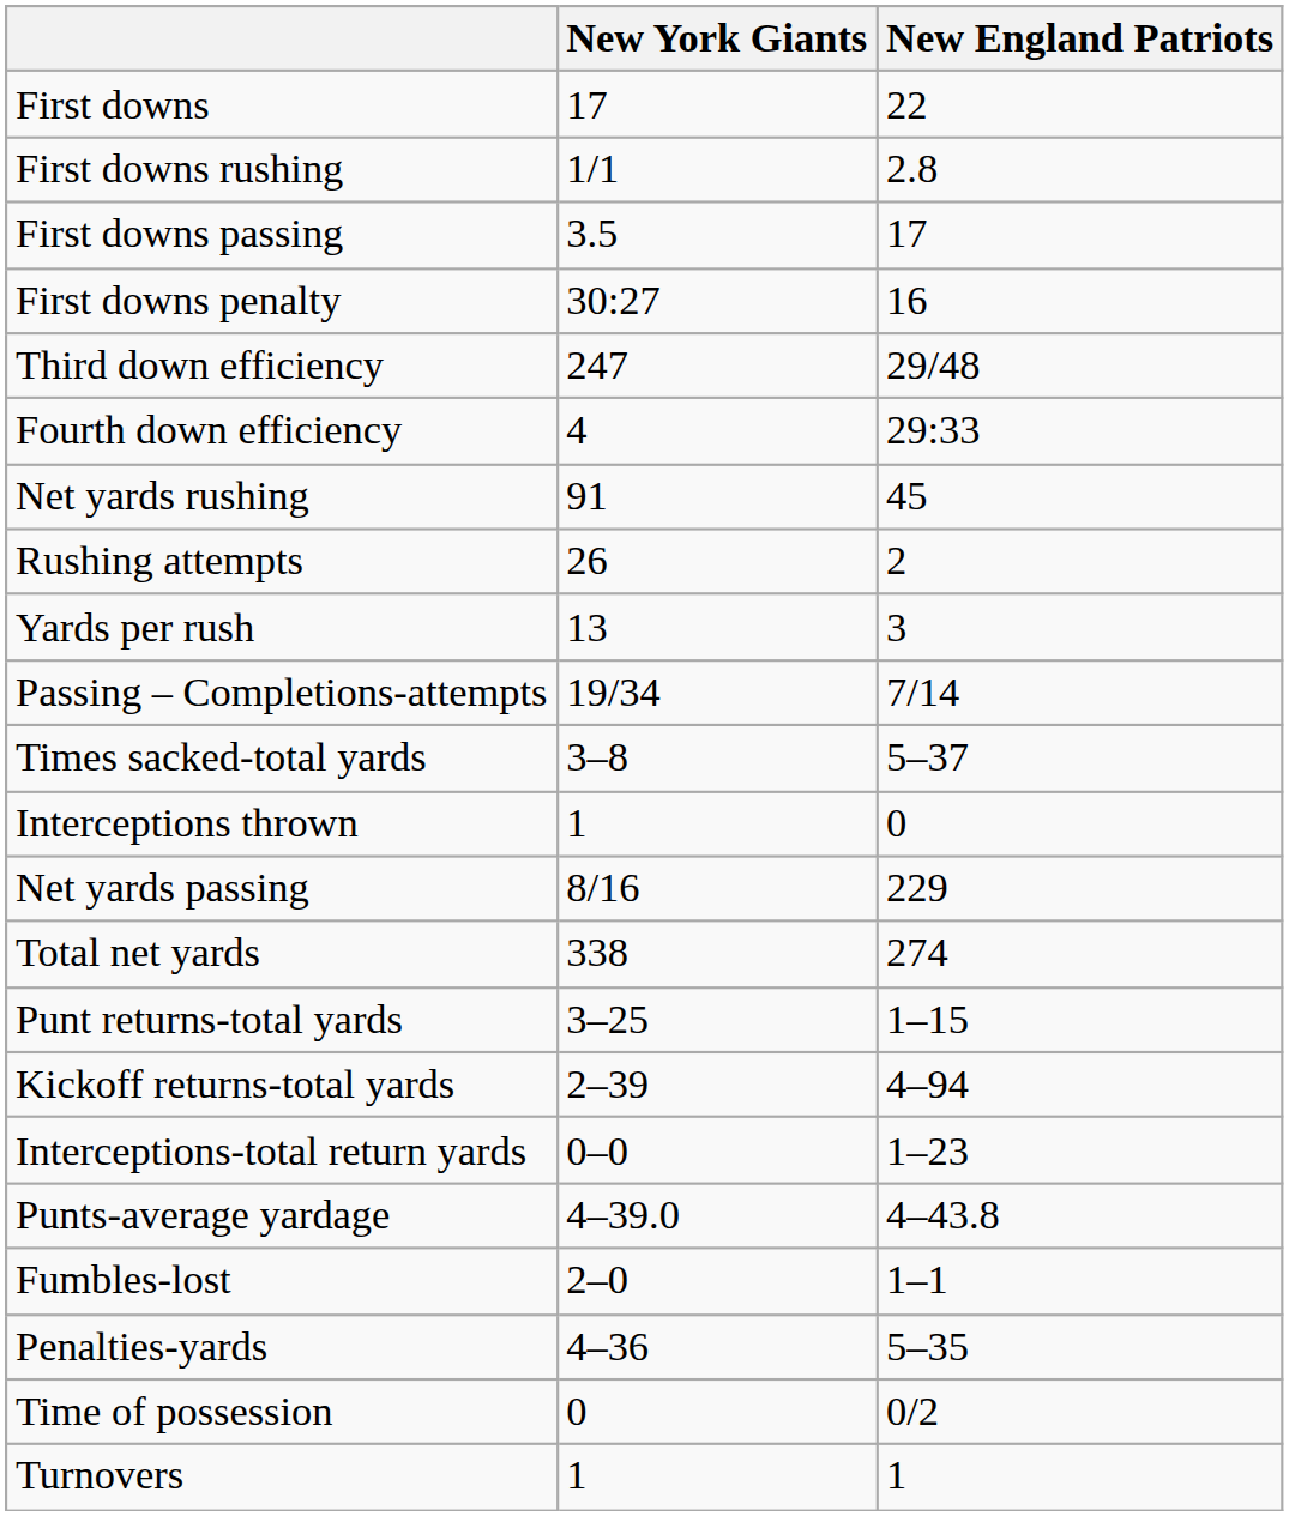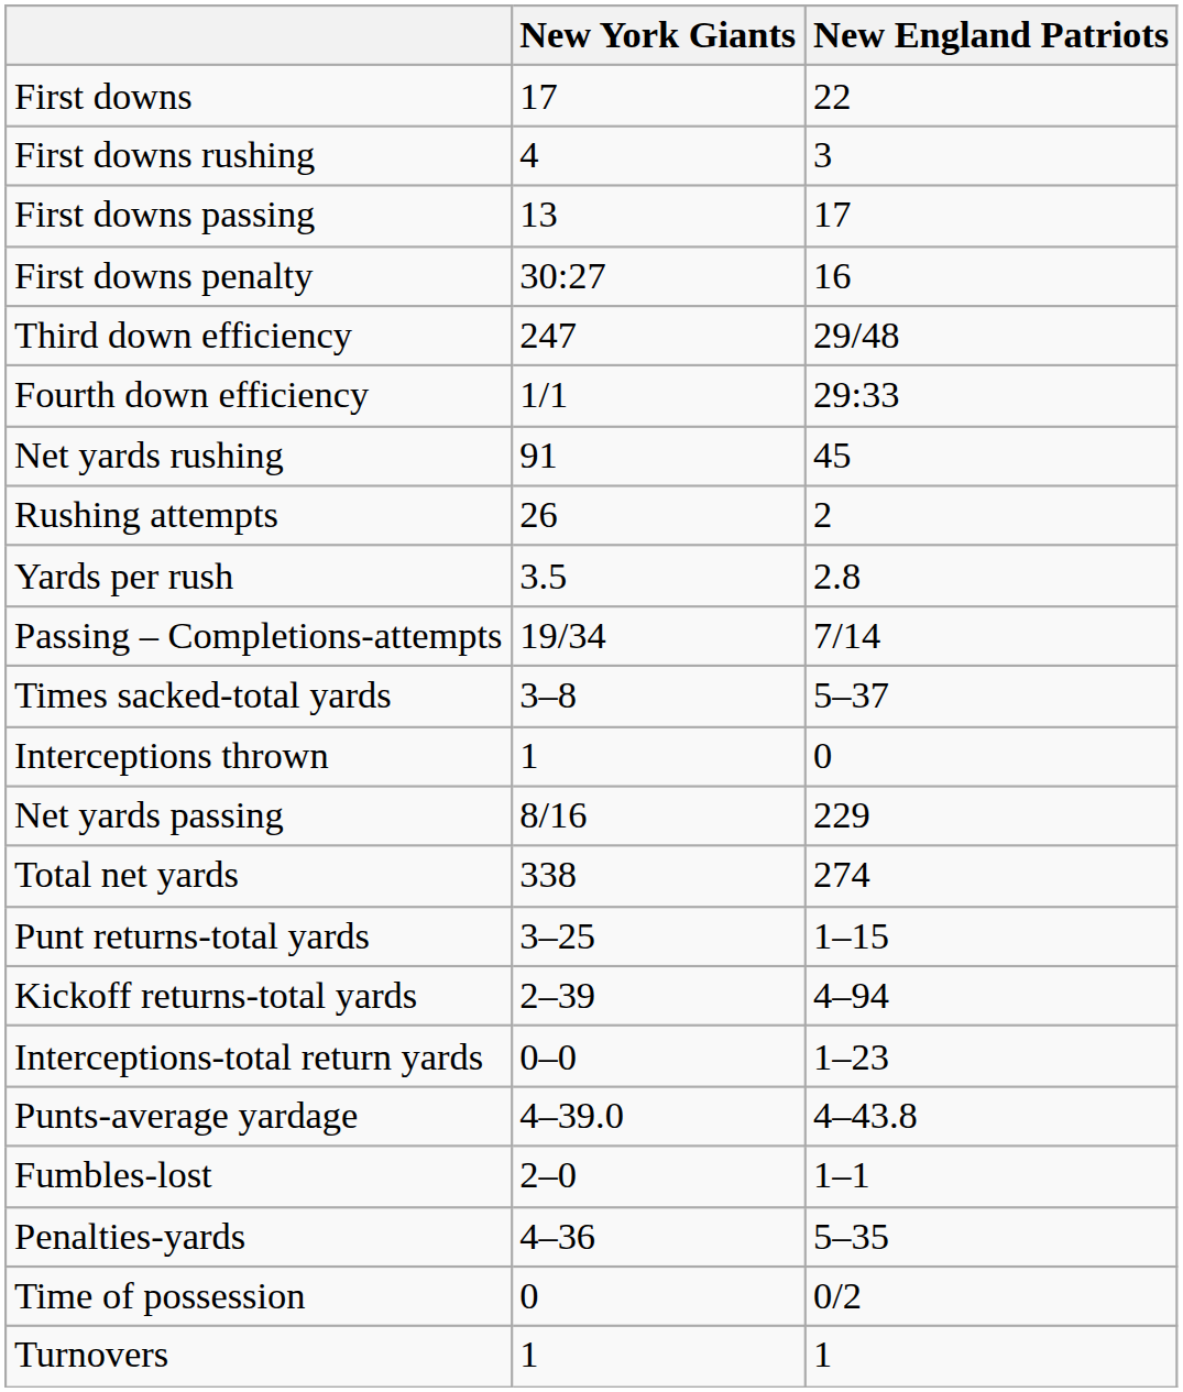First downs rushing | New York Giants: 1/1 -> 4
First downs rushing | New England Patriots: 2.8 -> 3
First downs passing | New York Giants: 3.5 -> 13
Fourth down efficiency | New York Giants: 4 -> 1/1
Yards per rush | New York Giants: 13 -> 3.5
Yards per rush | New England Patriots: 3 -> 2.8
